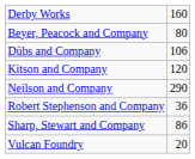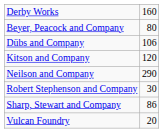Robert Stephenson and Company | column 2: 36 -> 30
